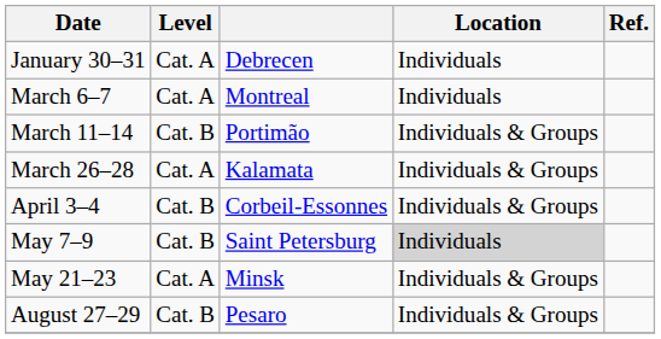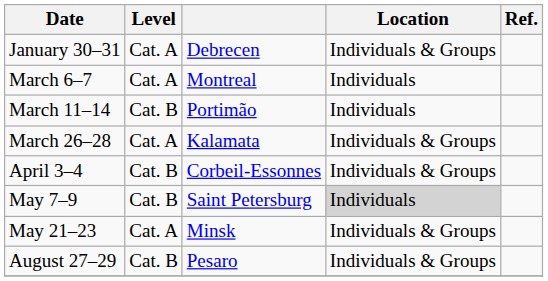January 30–31 | Location: Individuals -> Individuals & Groups
March 11–14 | Location: Individuals & Groups -> Individuals
